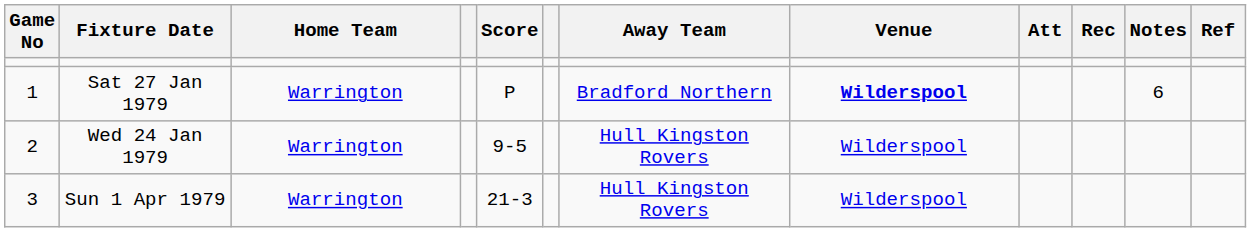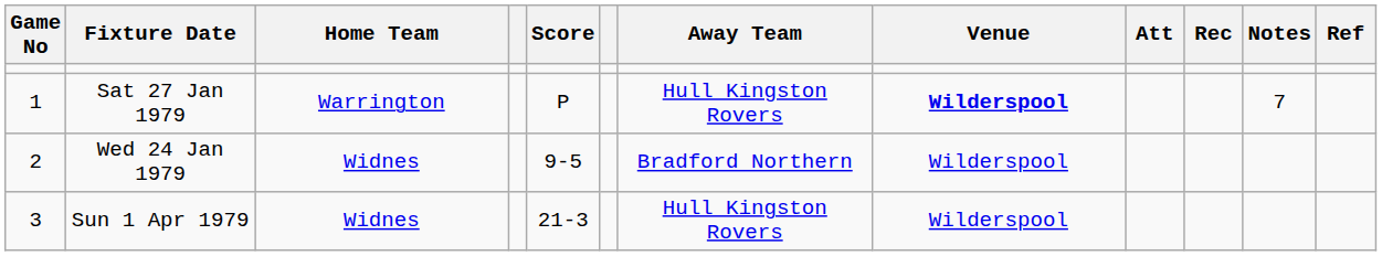Sat 27 Jan 1979 | Away Team: Bradford Northern -> Hull Kingston Rovers
Sat 27 Jan 1979 | Notes: 6 -> 7
Wed 24 Jan 1979 | Home Team: Warrington -> Widnes
Wed 24 Jan 1979 | Away Team: Hull Kingston Rovers -> Bradford Northern
Sun 1 Apr 1979 | Home Team: Warrington -> Widnes
